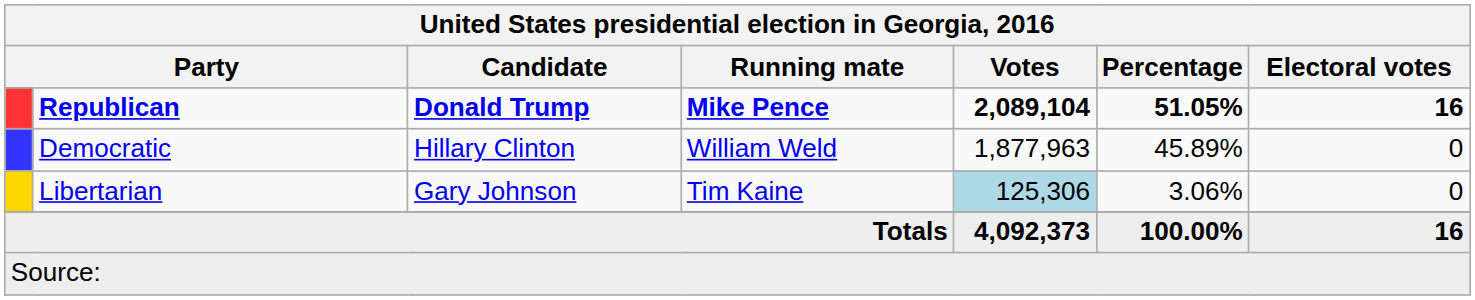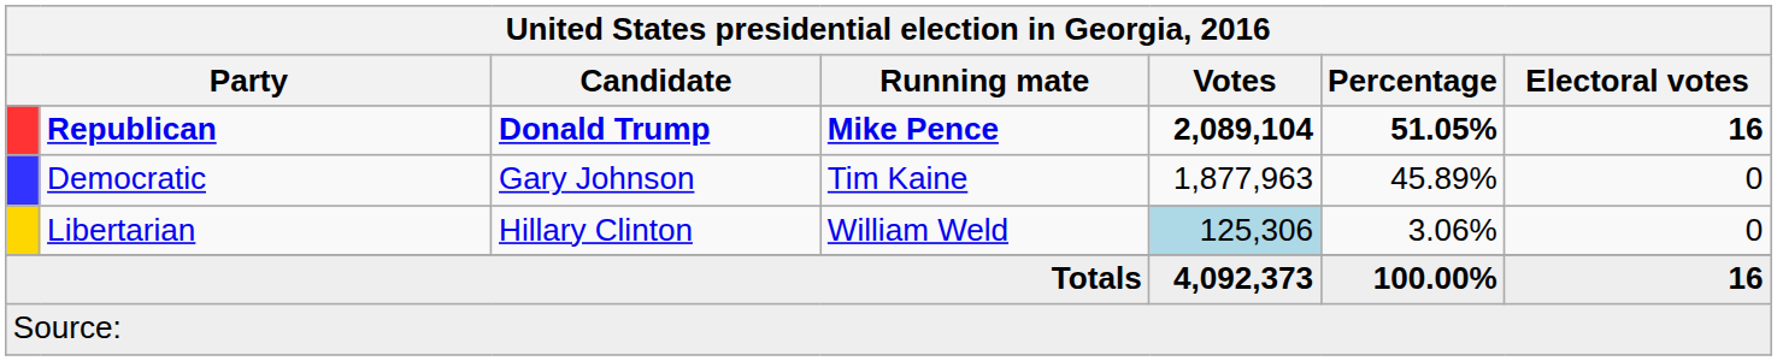Democratic | Candidate: Hillary Clinton -> Gary Johnson
Democratic | Running mate: William Weld -> Tim Kaine
Libertarian | Candidate: Gary Johnson -> Hillary Clinton
Libertarian | Running mate: Tim Kaine -> William Weld
